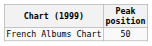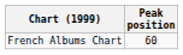French Albums Chart | Peak position: 50 -> 60
